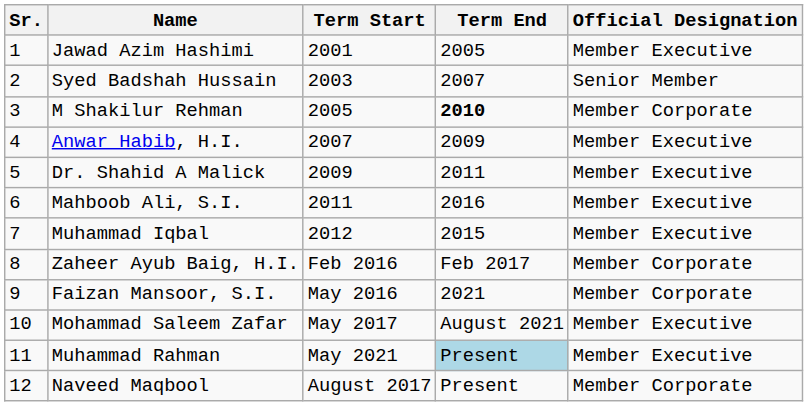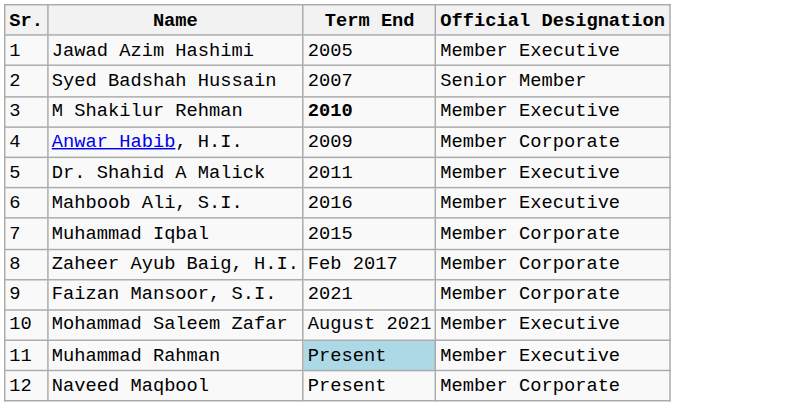- column: Term Start | 2001 | 2003 | 2005 | 2007 | 2009 | 2011 | 2012 | Feb 2016 | May 2016 | May 2017 | May 2021 | August 2017
M Shakilur Rehman | Official Designation: Member Corporate -> Member Executive
Anwar Habib, H.I. | Official Designation: Member Executive -> Member Corporate
Muhammad Iqbal | Official Designation: Member Executive -> Member Corporate
